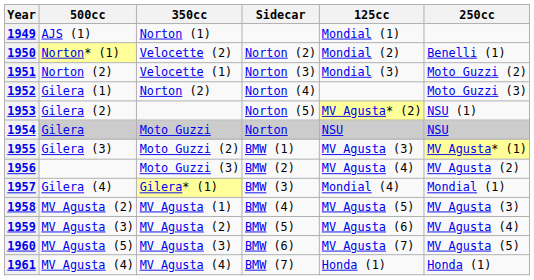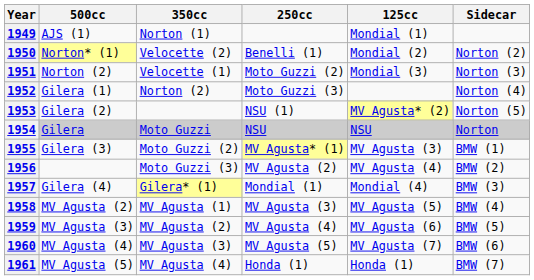columns swapped: 250cc <-> Sidecar
1960 | 500cc: MV Agusta (5) -> MV Agusta (4)
1961 | 500cc: MV Agusta (4) -> MV Agusta (5)
